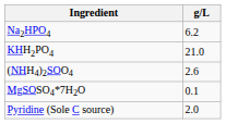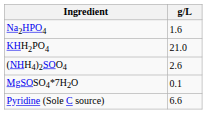Na2HPO4 | g/L: 6.2 -> 1.6
Pyridine (Sole C source) | g/L: 2.0 -> 6.6
